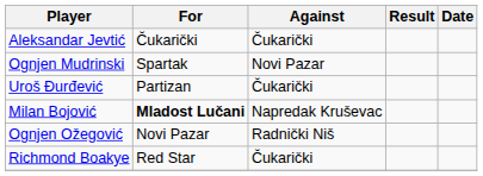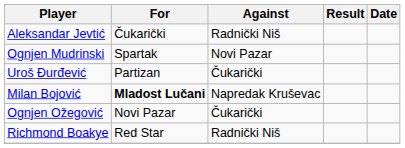Aleksandar Jevtić | Against: Čukarički -> Radnički Niš
Ognjen Ožegović | Against: Radnički Niš -> Čukarički
Richmond Boakye | Against: Čukarički -> Radnički Niš
